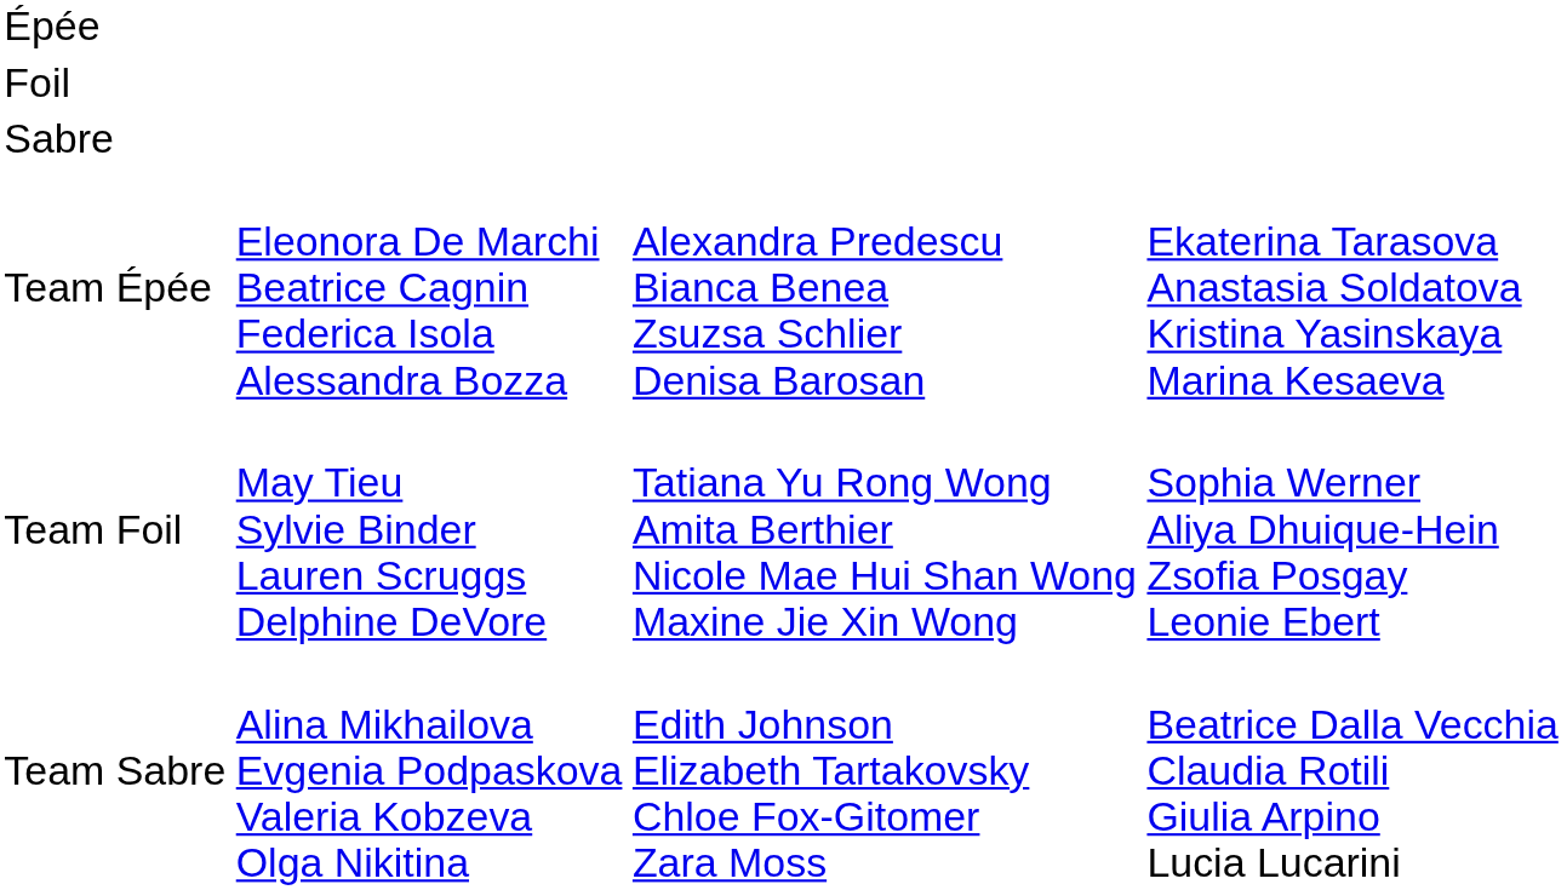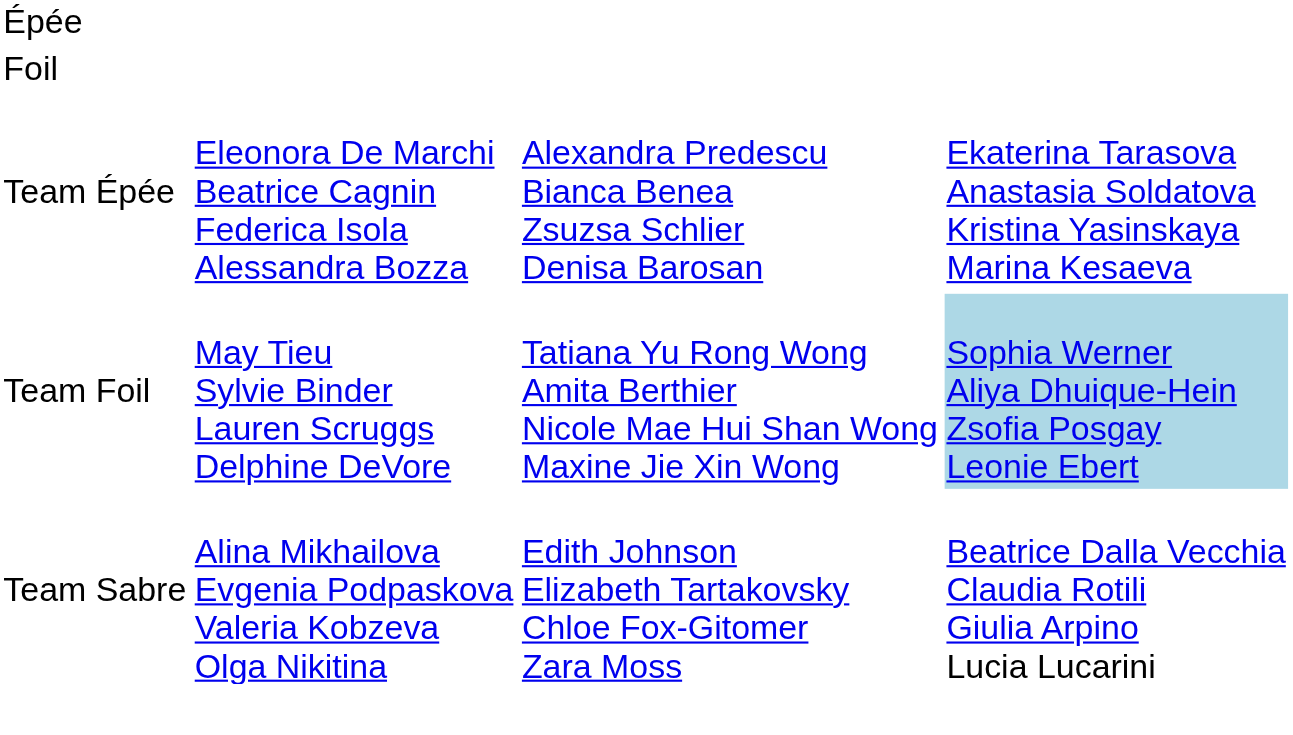- row: Sabre
Team Foil | column 4: no background -> lightblue background
